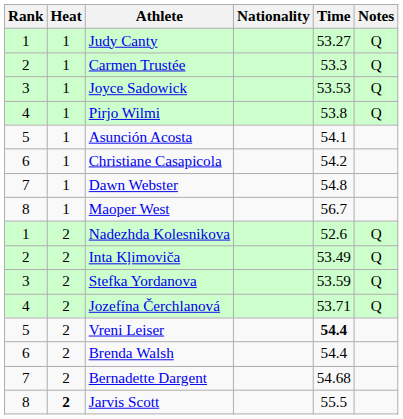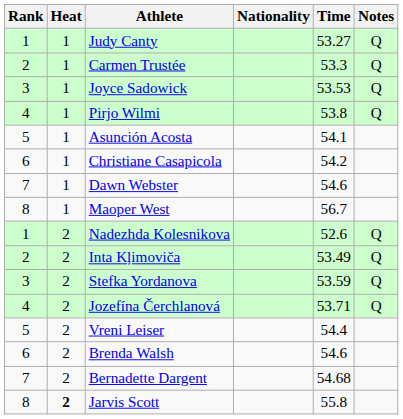Dawn Webster | Time: 54.8 -> 54.6
Vreni Leiser | Time: bold -> normal
Brenda Walsh | Time: 54.4 -> 54.6
Jarvis Scott | Time: 55.5 -> 55.8
